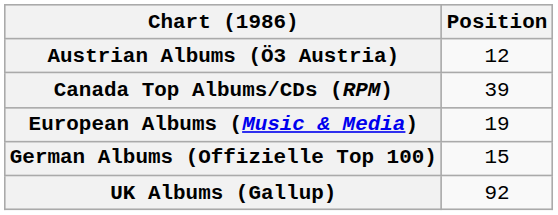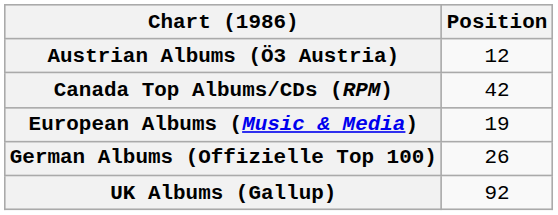Canada Top Albums/CDs (RPM) | Position: 39 -> 42
German Albums (Offizielle Top 100) | Position: 15 -> 26
